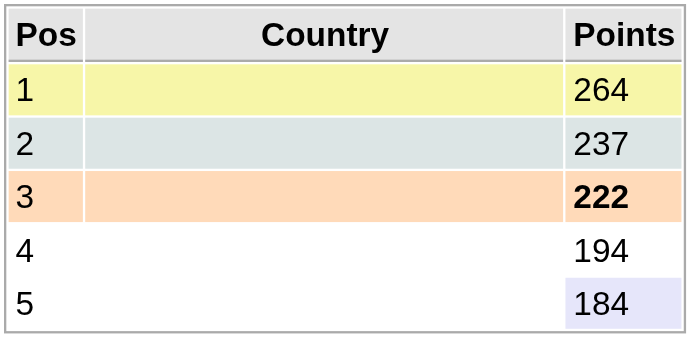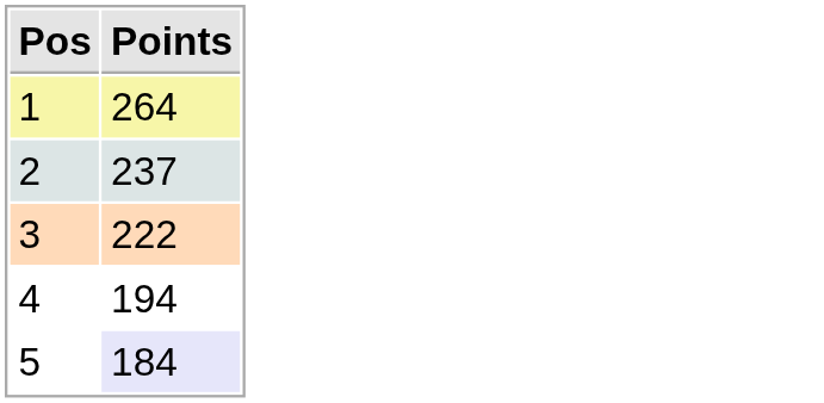- column: Country
3 | Points: bold -> normal
